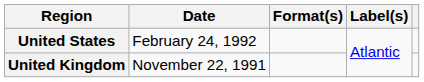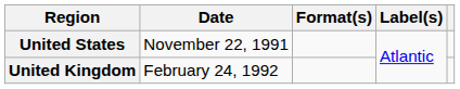United States | Date: February 24, 1992 -> November 22, 1991
United Kingdom | Date: November 22, 1991 -> February 24, 1992
